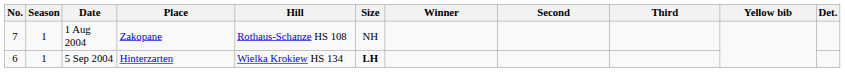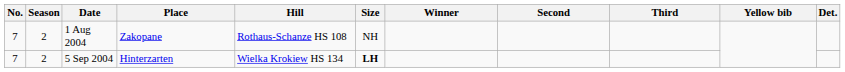1 Aug 2004 | Season: 1 -> 2
5 Sep 2004 | No.: 6 -> 7
5 Sep 2004 | Season: 1 -> 2
